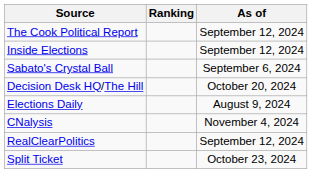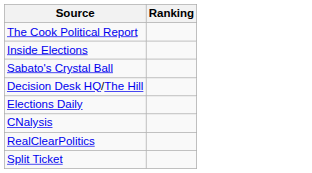- column: As of | September 12, 2024 | September 12, 2024 | September 6, 2024 | October 20, 2024 | August 9, 2024 | November 4, 2024 | September 12, 2024 | October 23, 2024
